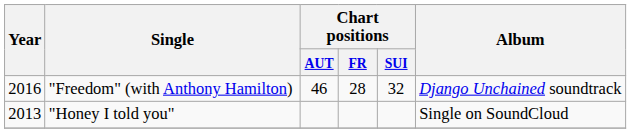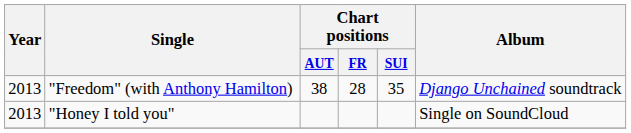"Freedom" (with Anthony Hamilton) | Year: 2016 -> 2013
"Freedom" (with Anthony Hamilton) | Chart positions / AUT: 46 -> 38
"Freedom" (with Anthony Hamilton) | Chart positions / SUI: 32 -> 35
